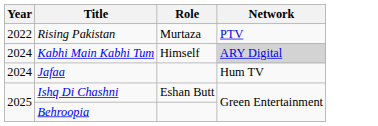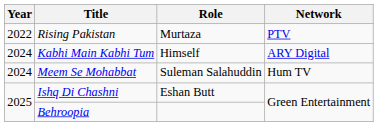Kabhi Main Kabhi Tum | Network: lightgrey background -> no background
- row: 2024 | Jafaa | Hum TV
+ row: 2024 | Meem Se Mohabbat | Suleman Salahuddin | Hum TV
